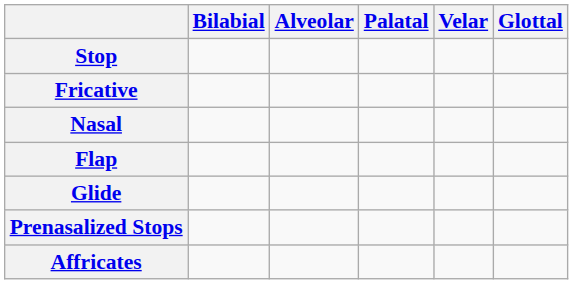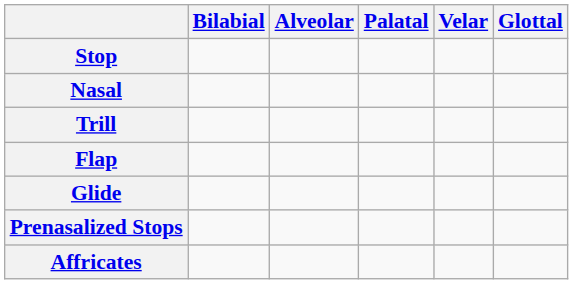- row: Fricative
+ row: Trill
